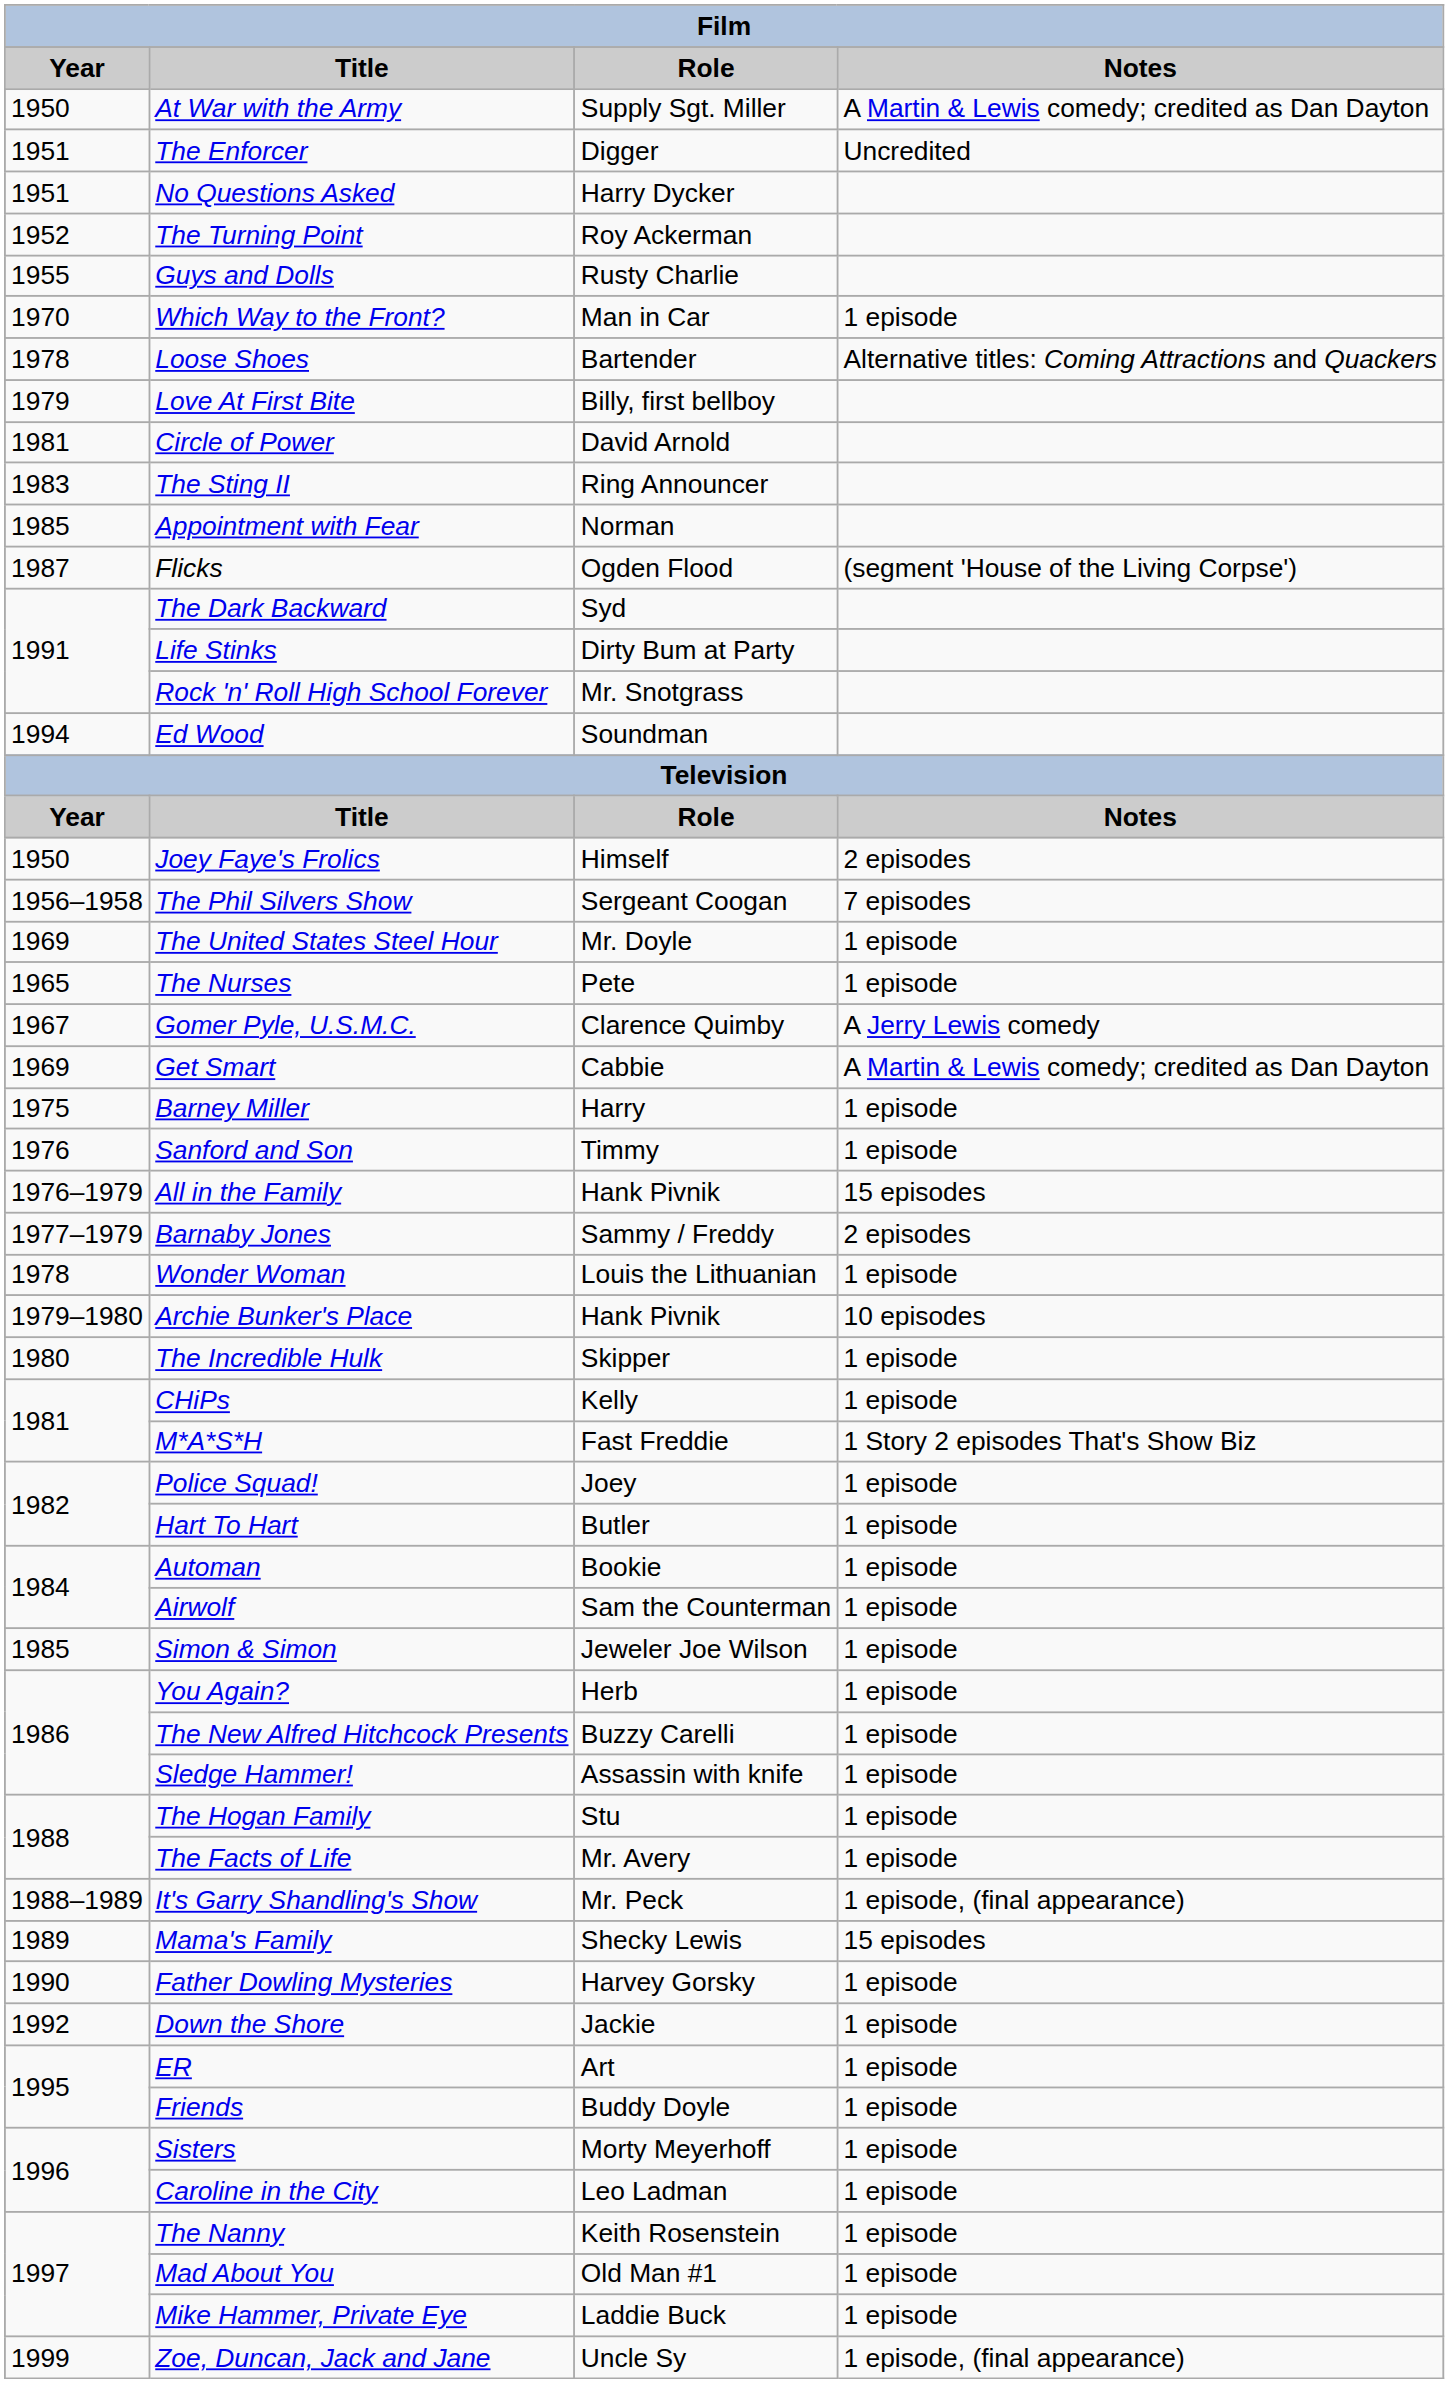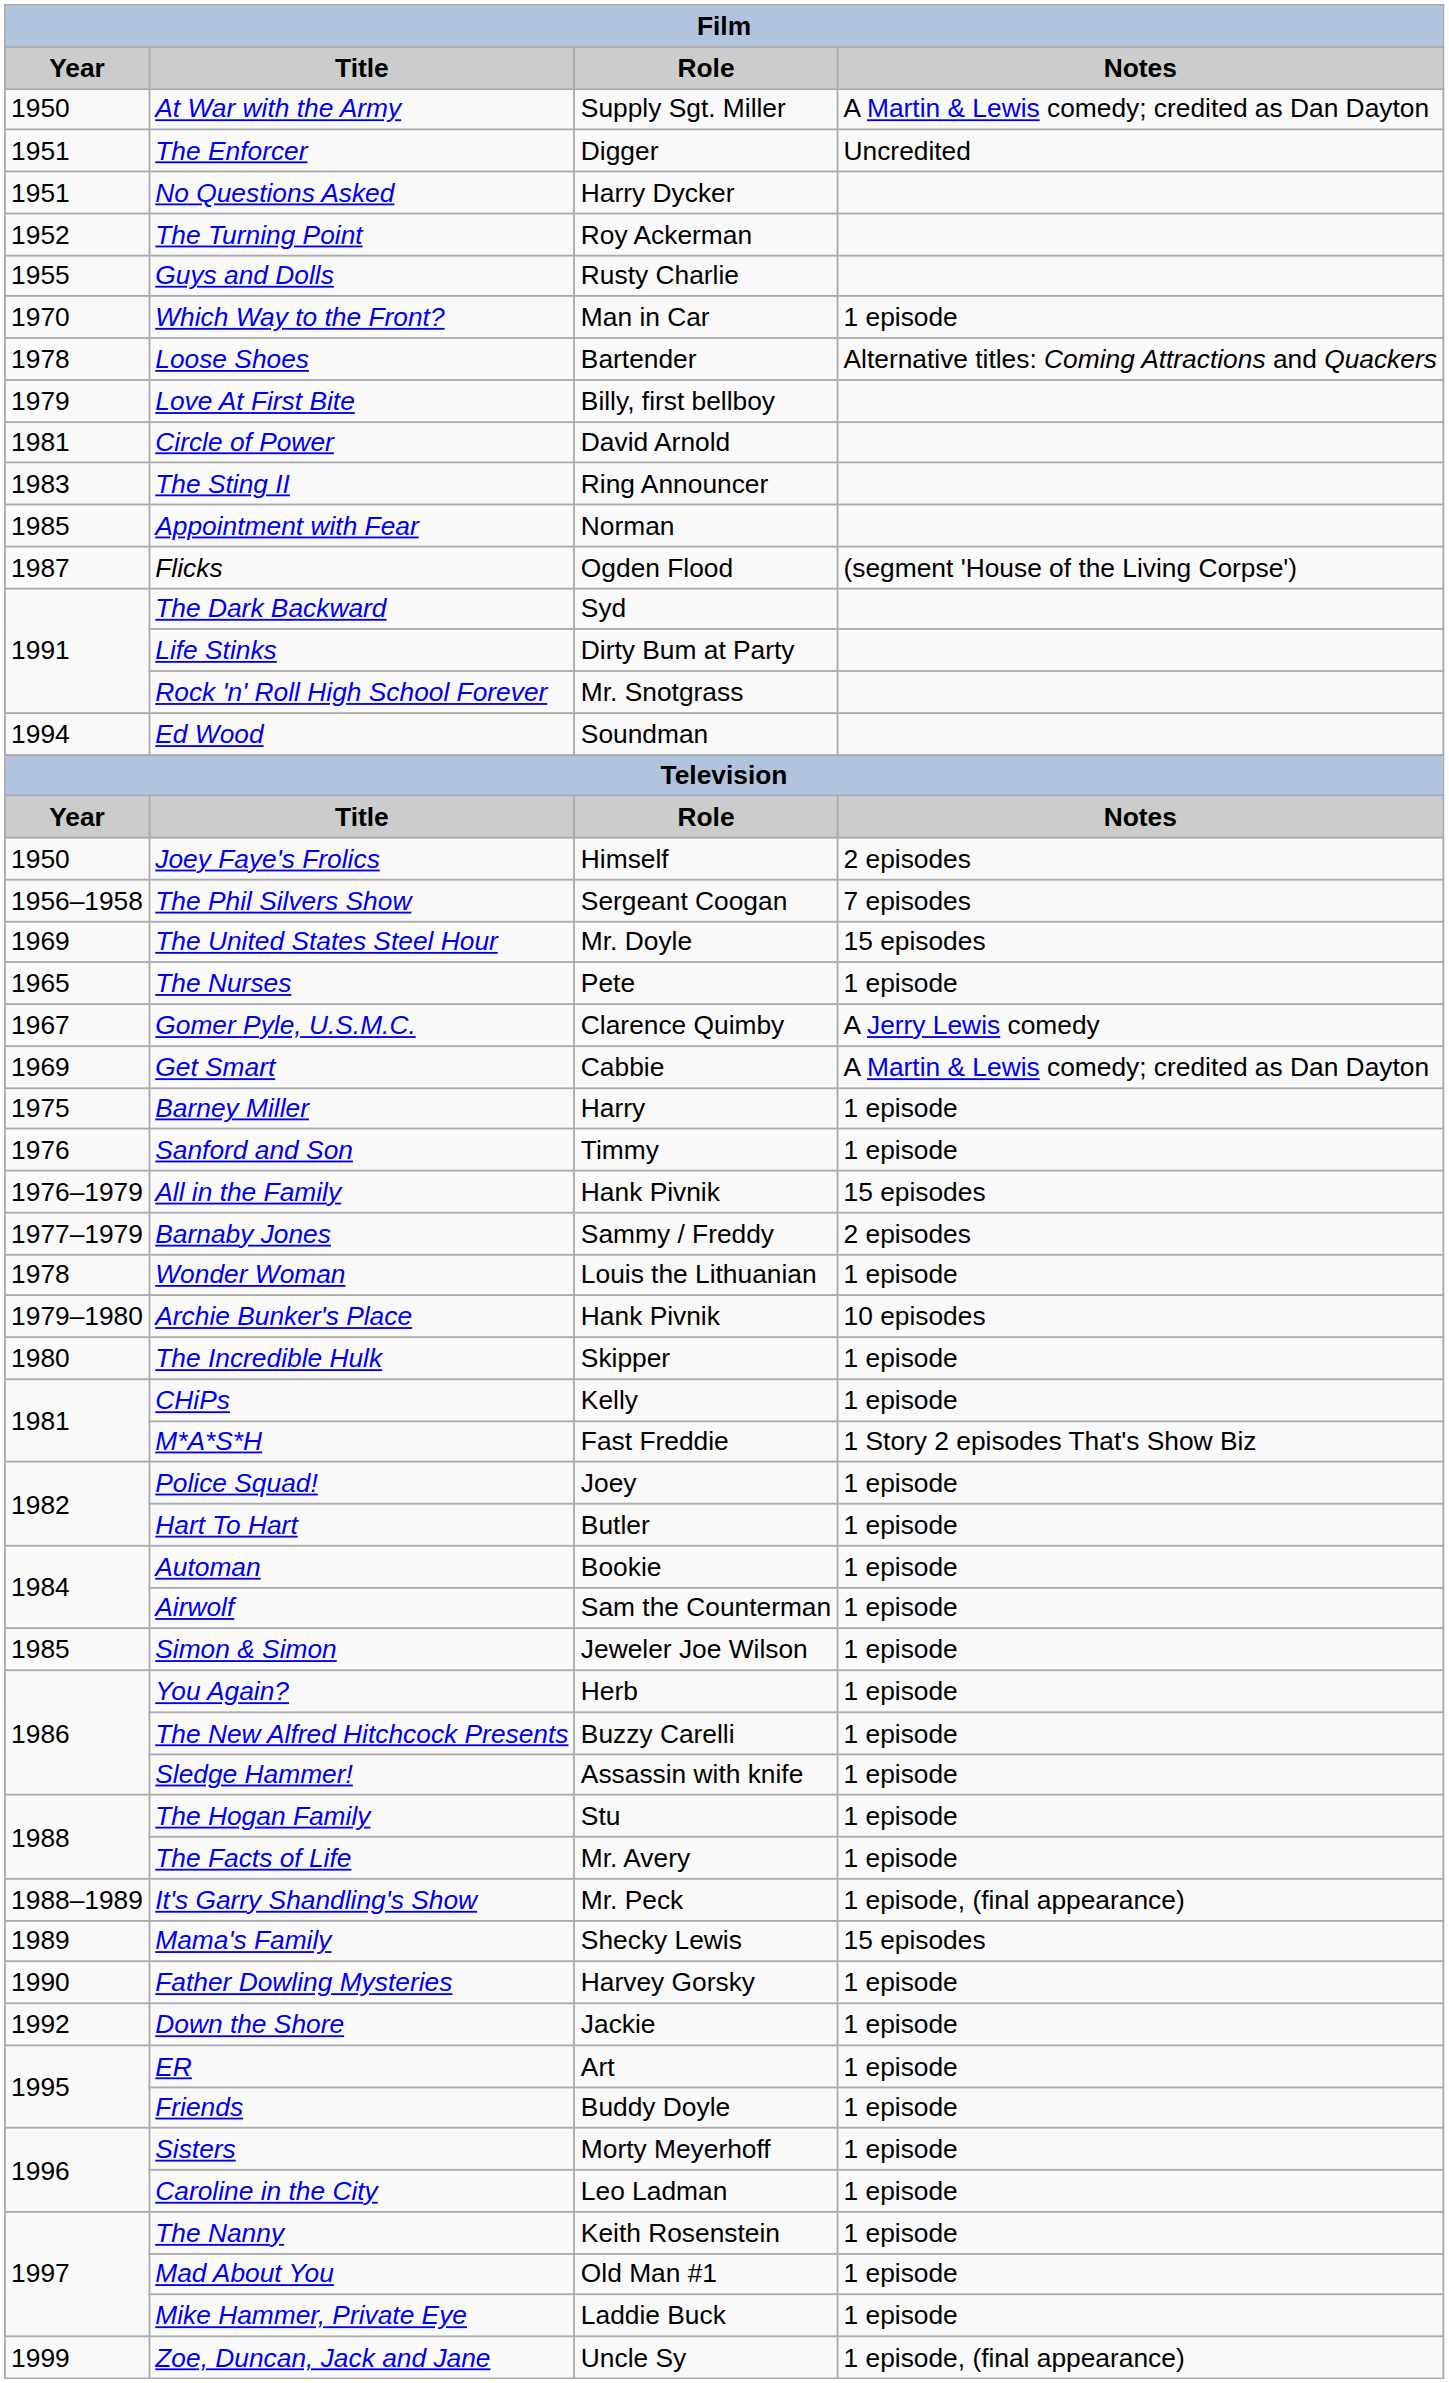The United States Steel Hour | Notes: 1 episode -> 15 episodes
